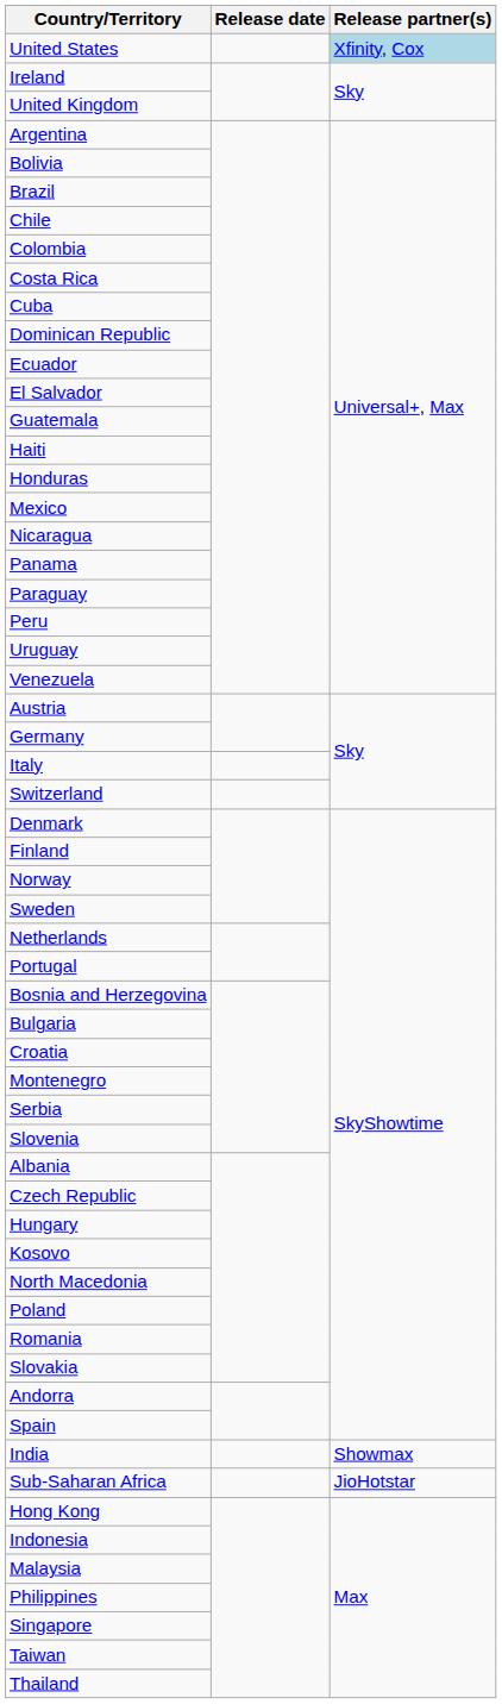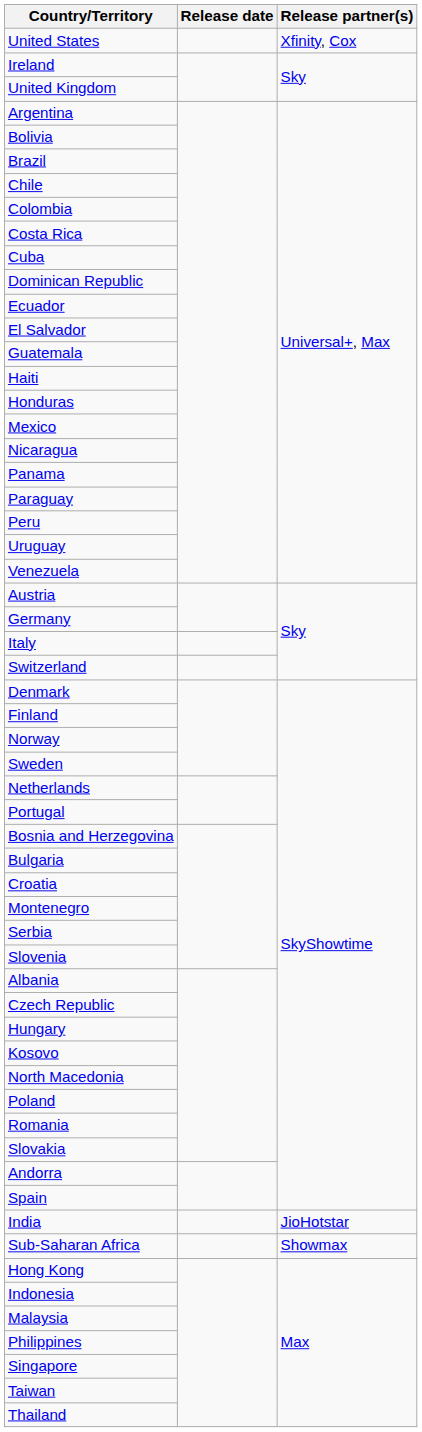United States | Release partner(s): lightblue background -> no background
India | Release partner(s): Showmax -> JioHotstar
Sub-Saharan Africa | Release partner(s): JioHotstar -> Showmax
